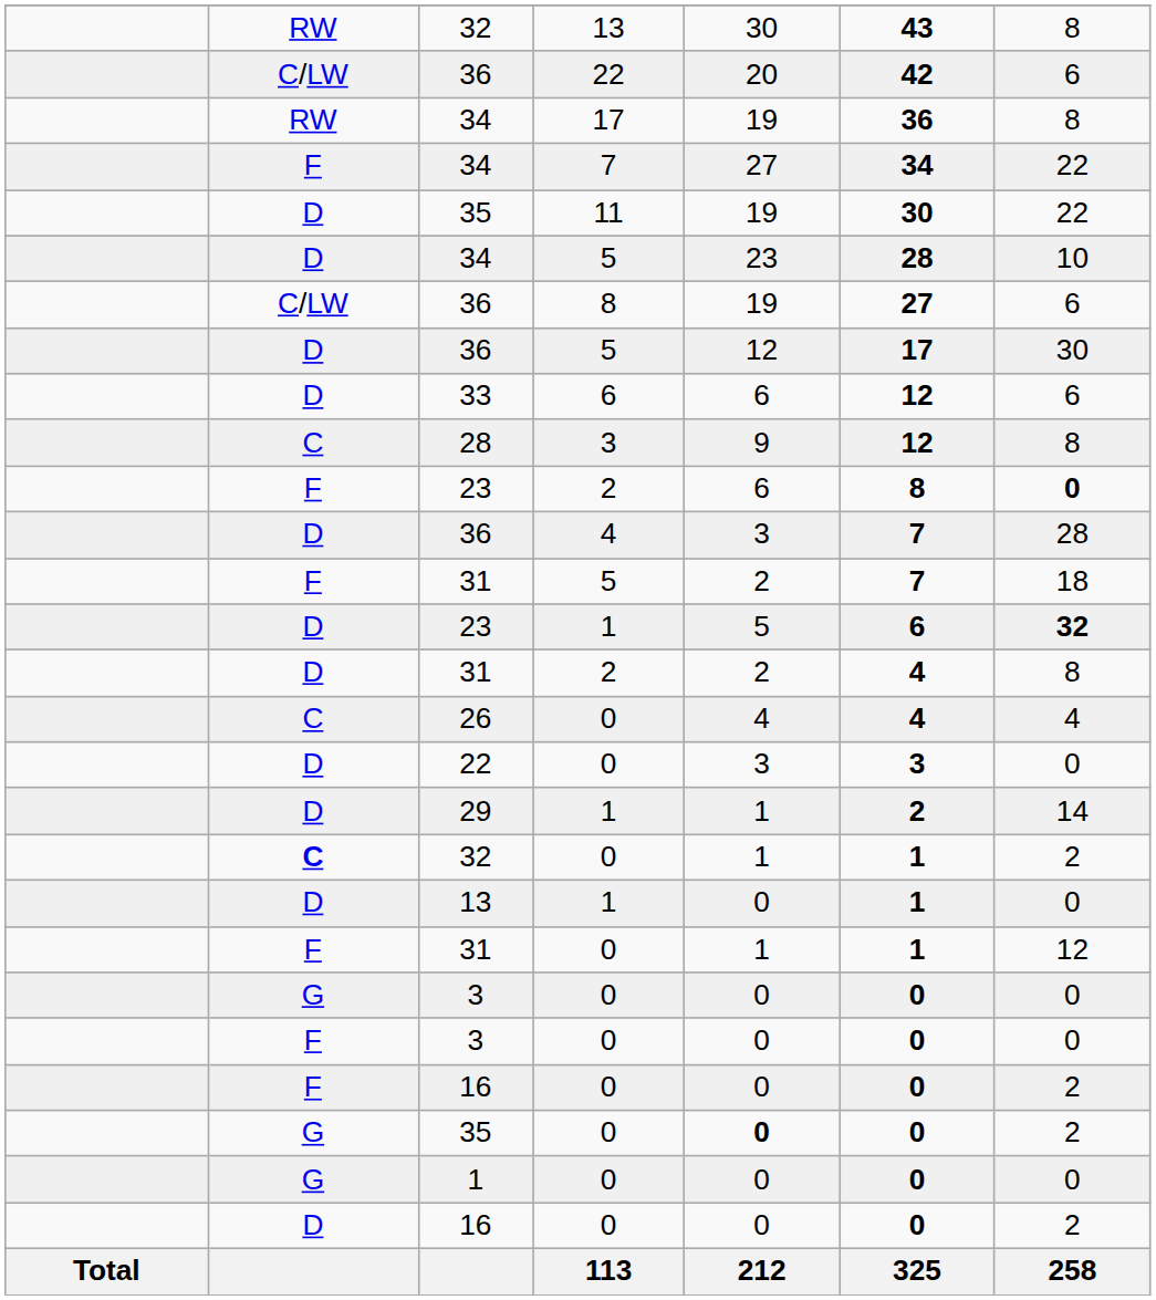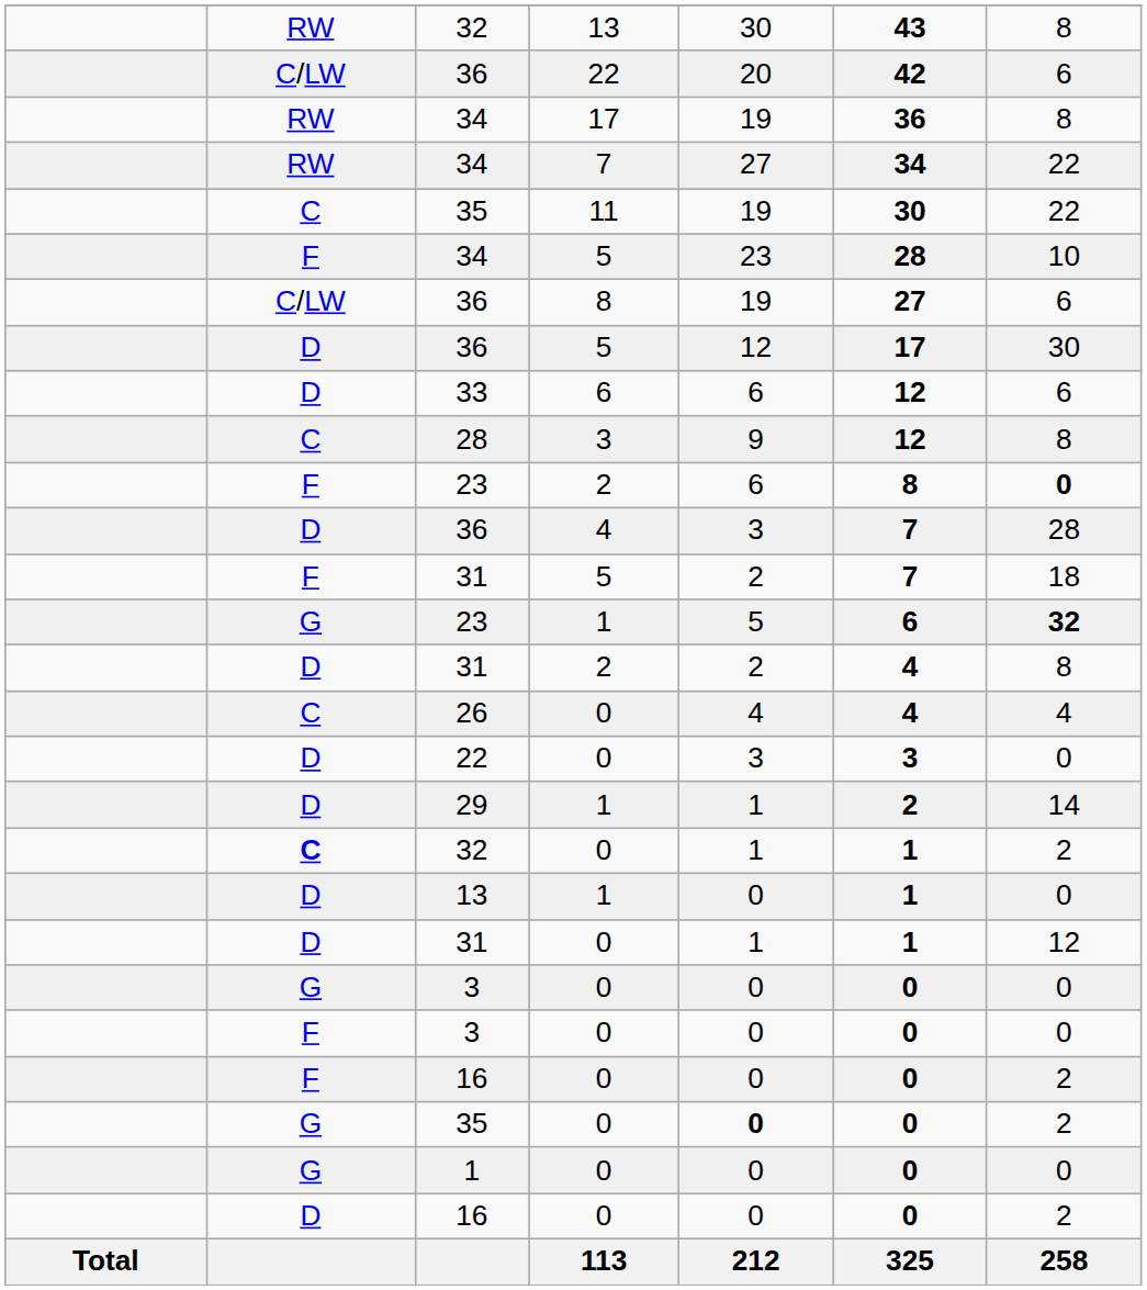34 / 7 | column 2: F -> RW
35 / 11 | column 2: D -> C
34 / 5 | column 2: D -> F
23 / 1 | column 2: D -> G
31 / 0 | column 2: F -> D
